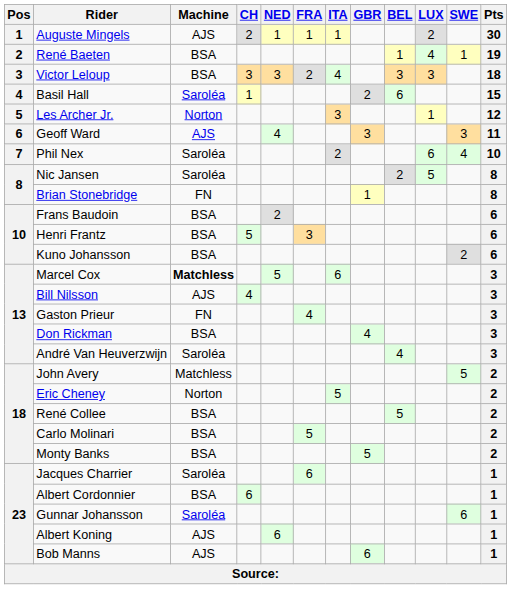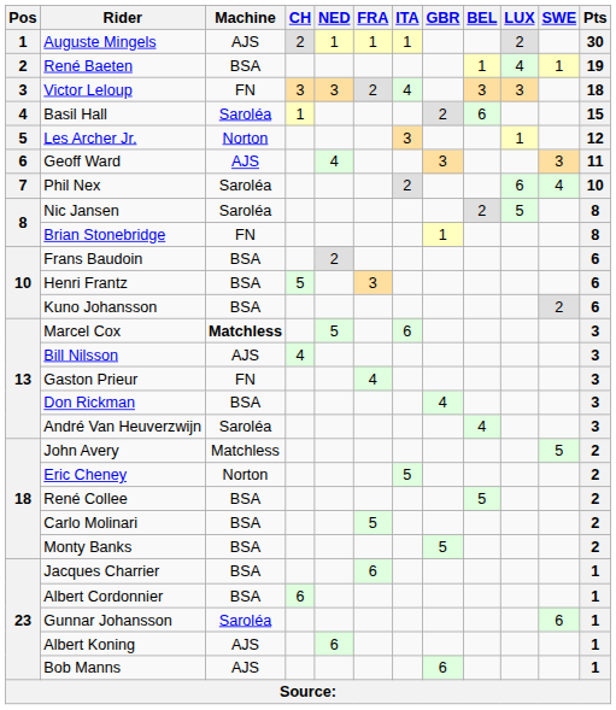Victor Leloup | Machine: BSA -> FN
Jacques Charrier | Machine: Saroléa -> BSA
